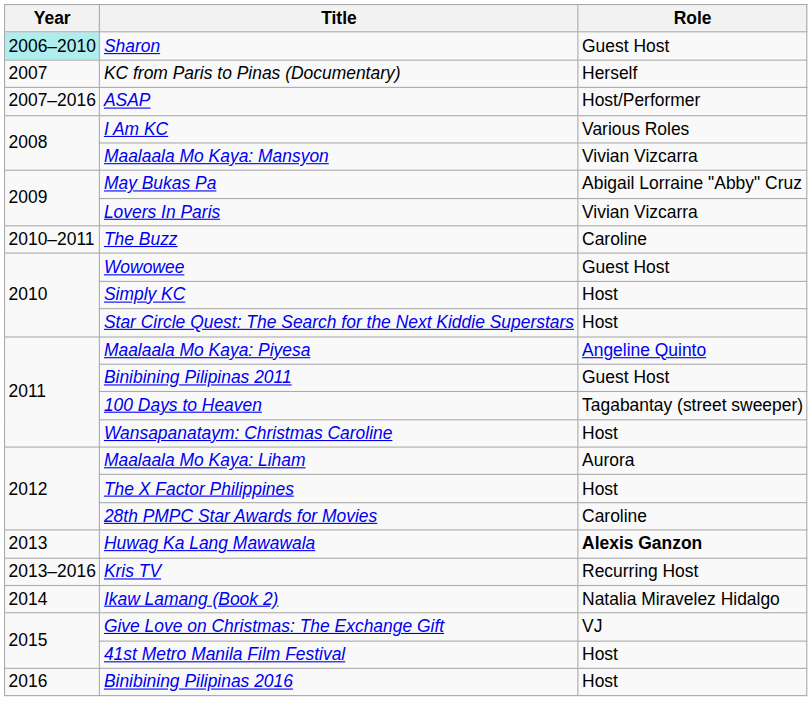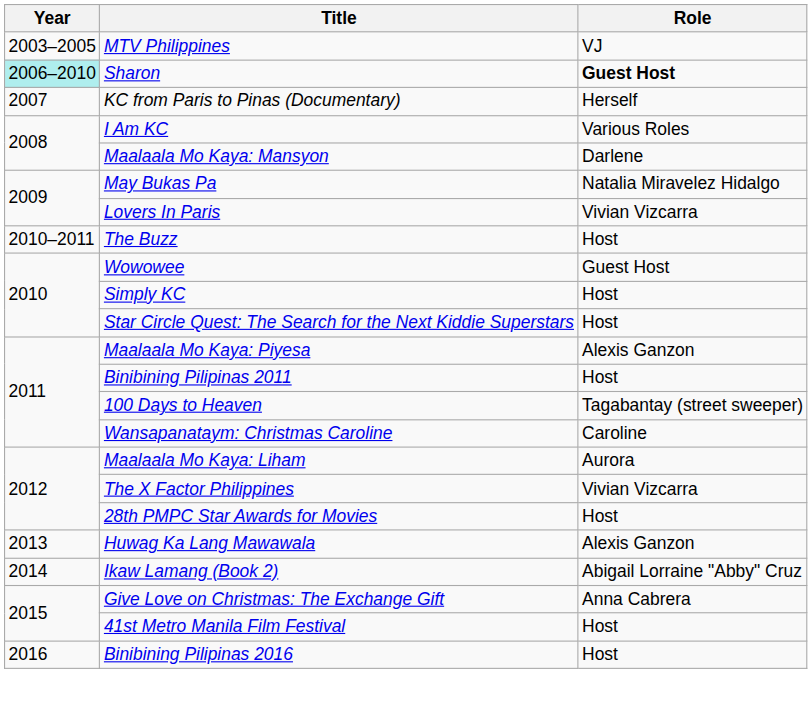+ row: 2003–2005 | MTV Philippines | VJ
Sharon | Role: normal -> bold
- row: 2007–2016 | ASAP | Host/Performer
Maalaala Mo Kaya: Mansyon | Role: Vivian Vizcarra -> Darlene
May Bukas Pa | Role: Abigail Lorraine "Abby" Cruz -> Natalia Miravelez Hidalgo
The Buzz | Role: Caroline -> Host
Maalaala Mo Kaya: Piyesa | Role: Angeline Quinto -> Alexis Ganzon
Binibining Pilipinas 2011 | Role: Guest Host -> Host
Wansapanataym: Christmas Caroline | Role: Host -> Caroline
The X Factor Philippines | Role: Host -> Vivian Vizcarra
28th PMPC Star Awards for Movies | Role: Caroline -> Host
Huwag Ka Lang Mawawala | Role: bold -> normal
- row: 2013–2016 | Kris TV | Recurring Host
Ikaw Lamang (Book 2) | Role: Natalia Miravelez Hidalgo -> Abigail Lorraine "Abby" Cruz
Give Love on Christmas: The Exchange Gift | Role: VJ -> Anna Cabrera
